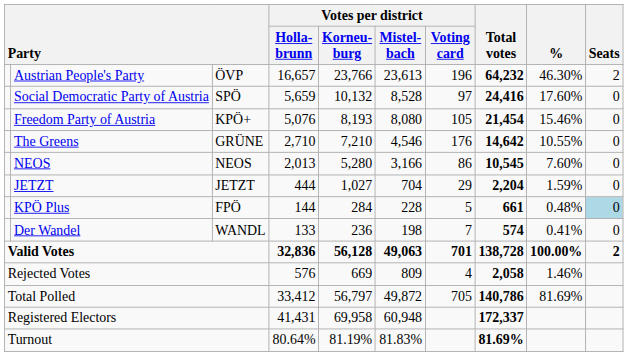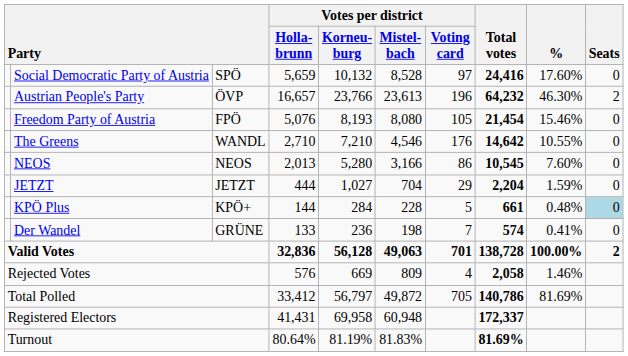rows swapped: Austrian People's Party <-> Social Democratic Party of Austria
Freedom Party of Austria | column 3: KPÖ+ -> FPÖ
The Greens | column 3: GRÜNE -> WANDL
KPÖ Plus | column 3: FPÖ -> KPÖ+
Der Wandel | column 3: WANDL -> GRÜNE
